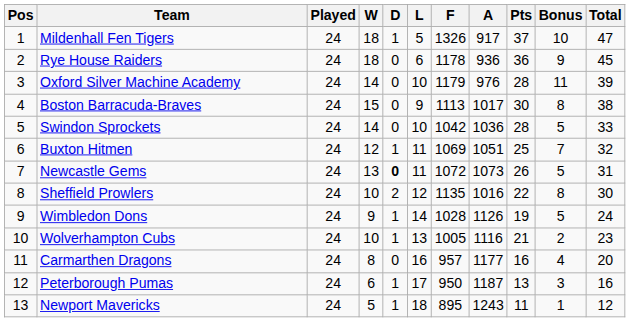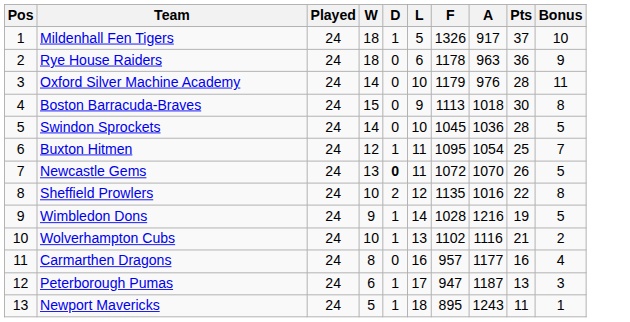- column: Total | 47 | 45 | 39 | 38 | 33 | 32 | 31 | 30 | 24 | 23 | 20 | 16 | 12
Rye House Raiders | A: 936 -> 963
Boston Barracuda-Braves | A: 1017 -> 1018
Swindon Sprockets | F: 1042 -> 1045
Buxton Hitmen | F: 1069 -> 1095
Buxton Hitmen | A: 1051 -> 1054
Newcastle Gems | A: 1073 -> 1070
Wimbledon Dons | A: 1126 -> 1216
Wolverhampton Cubs | F: 1005 -> 1102
Peterborough Pumas | F: 950 -> 947
